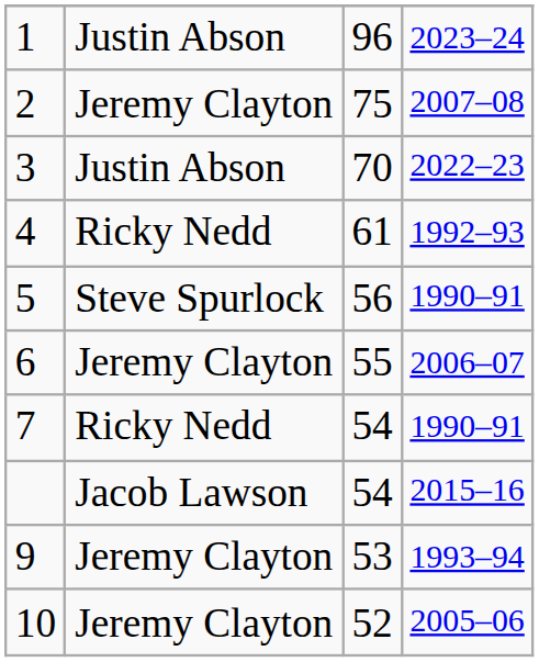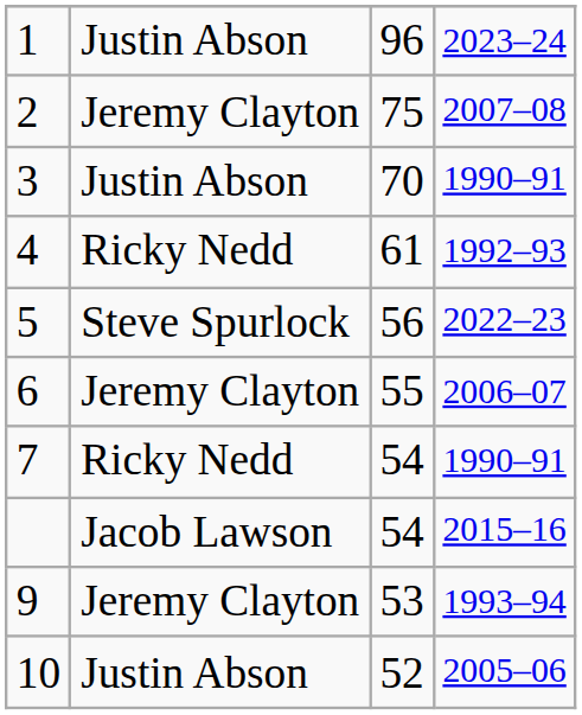3 | column 4: 2022–23 -> 1990–91
5 | column 4: 1990–91 -> 2022–23
10 | column 2: Jeremy Clayton -> Justin Abson
